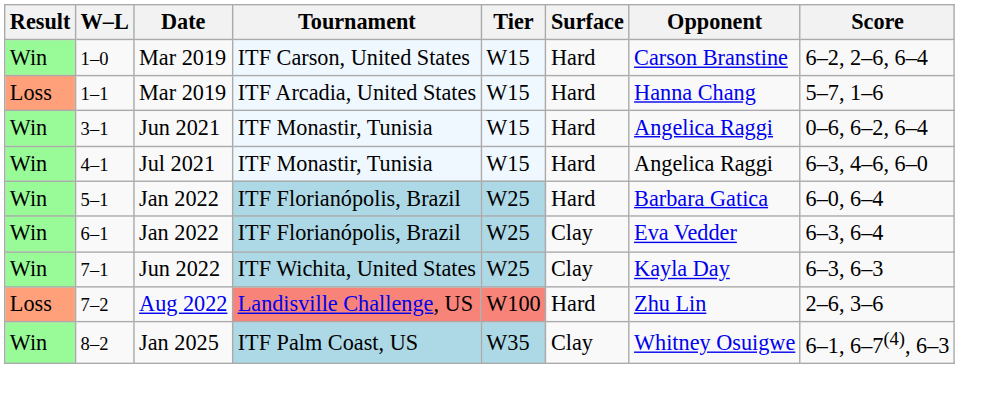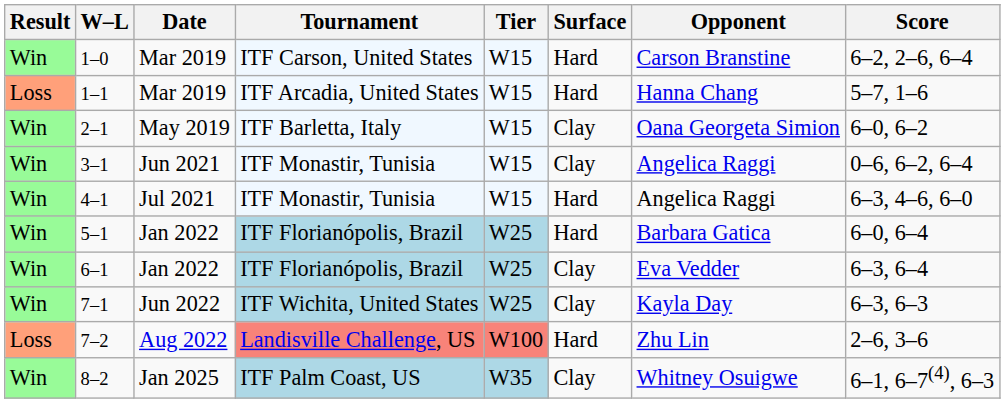+ row: Win | 2–1 | May 2019 | ITF Barletta, Italy | W15 | Clay | Oana Georgeta Simion | 6–0, 6–2
3–1 | Surface: Hard -> Clay
